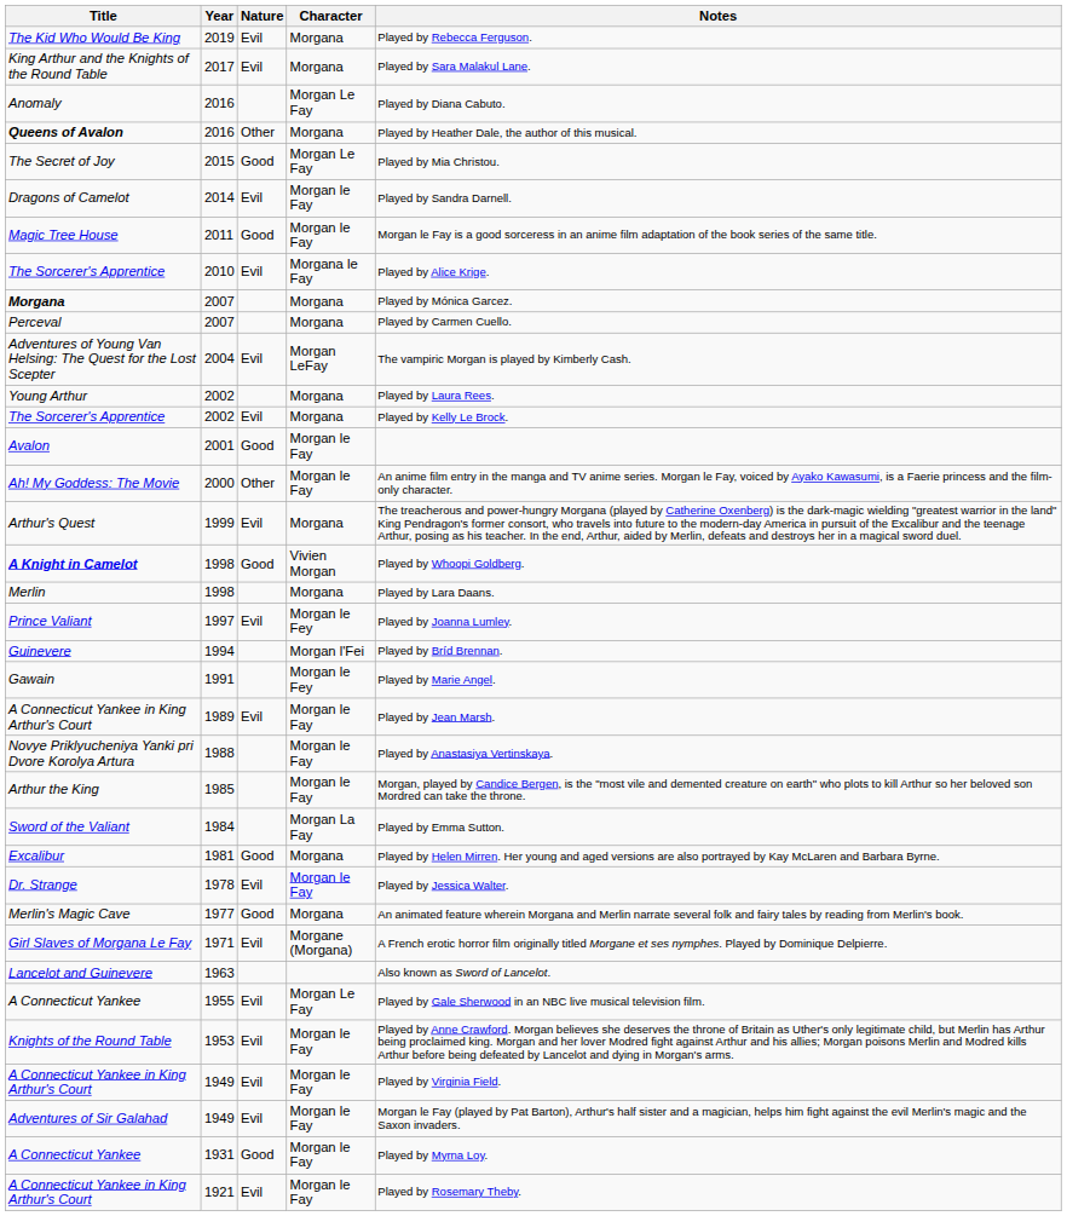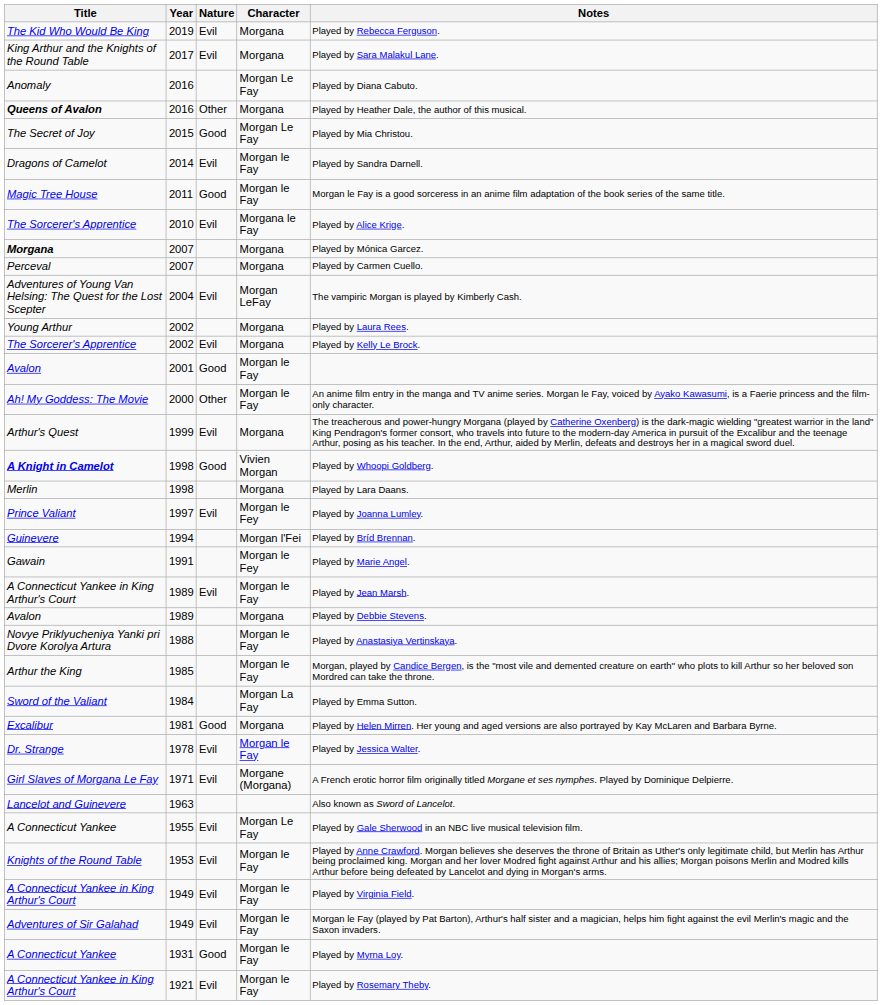+ row: Avalon | 1989 | Morgana | Played by Debbie Stevens.
- row: Merlin's Magic Cave | 1977 | Good | Morgana | An animated feature wherein Morgana and Merlin narrate several folk and fairy tales by reading from Merlin's book.
